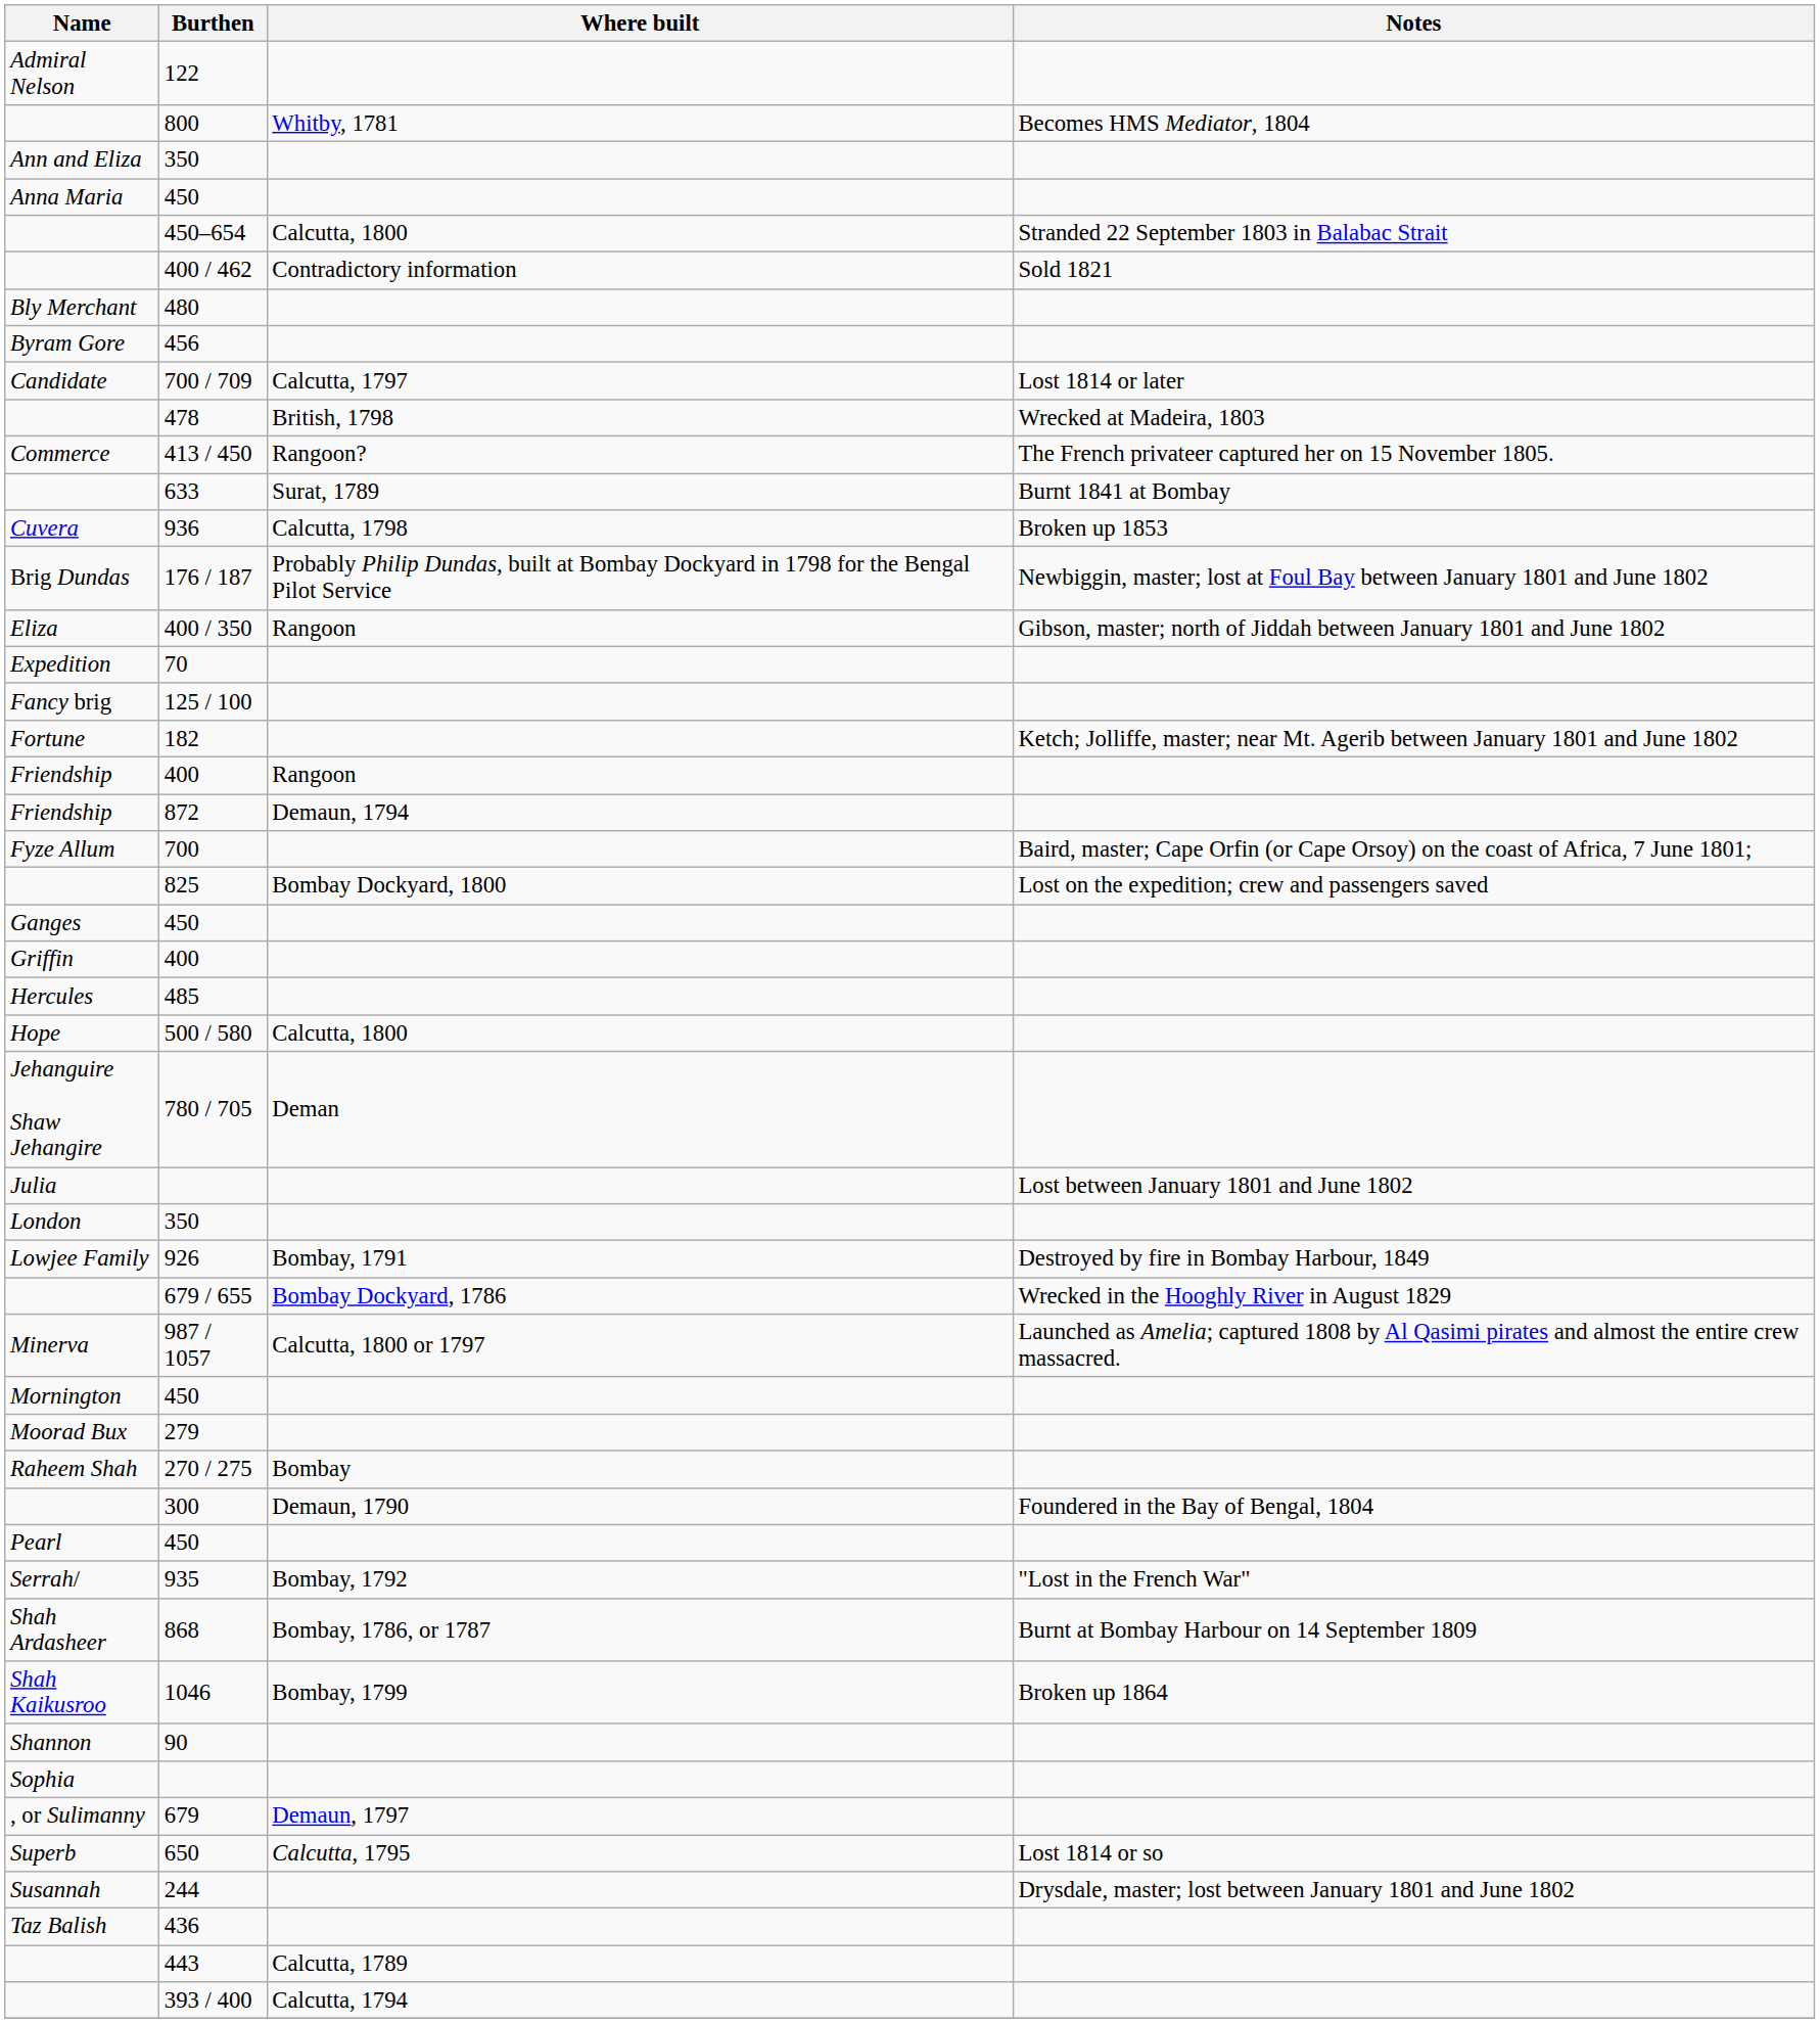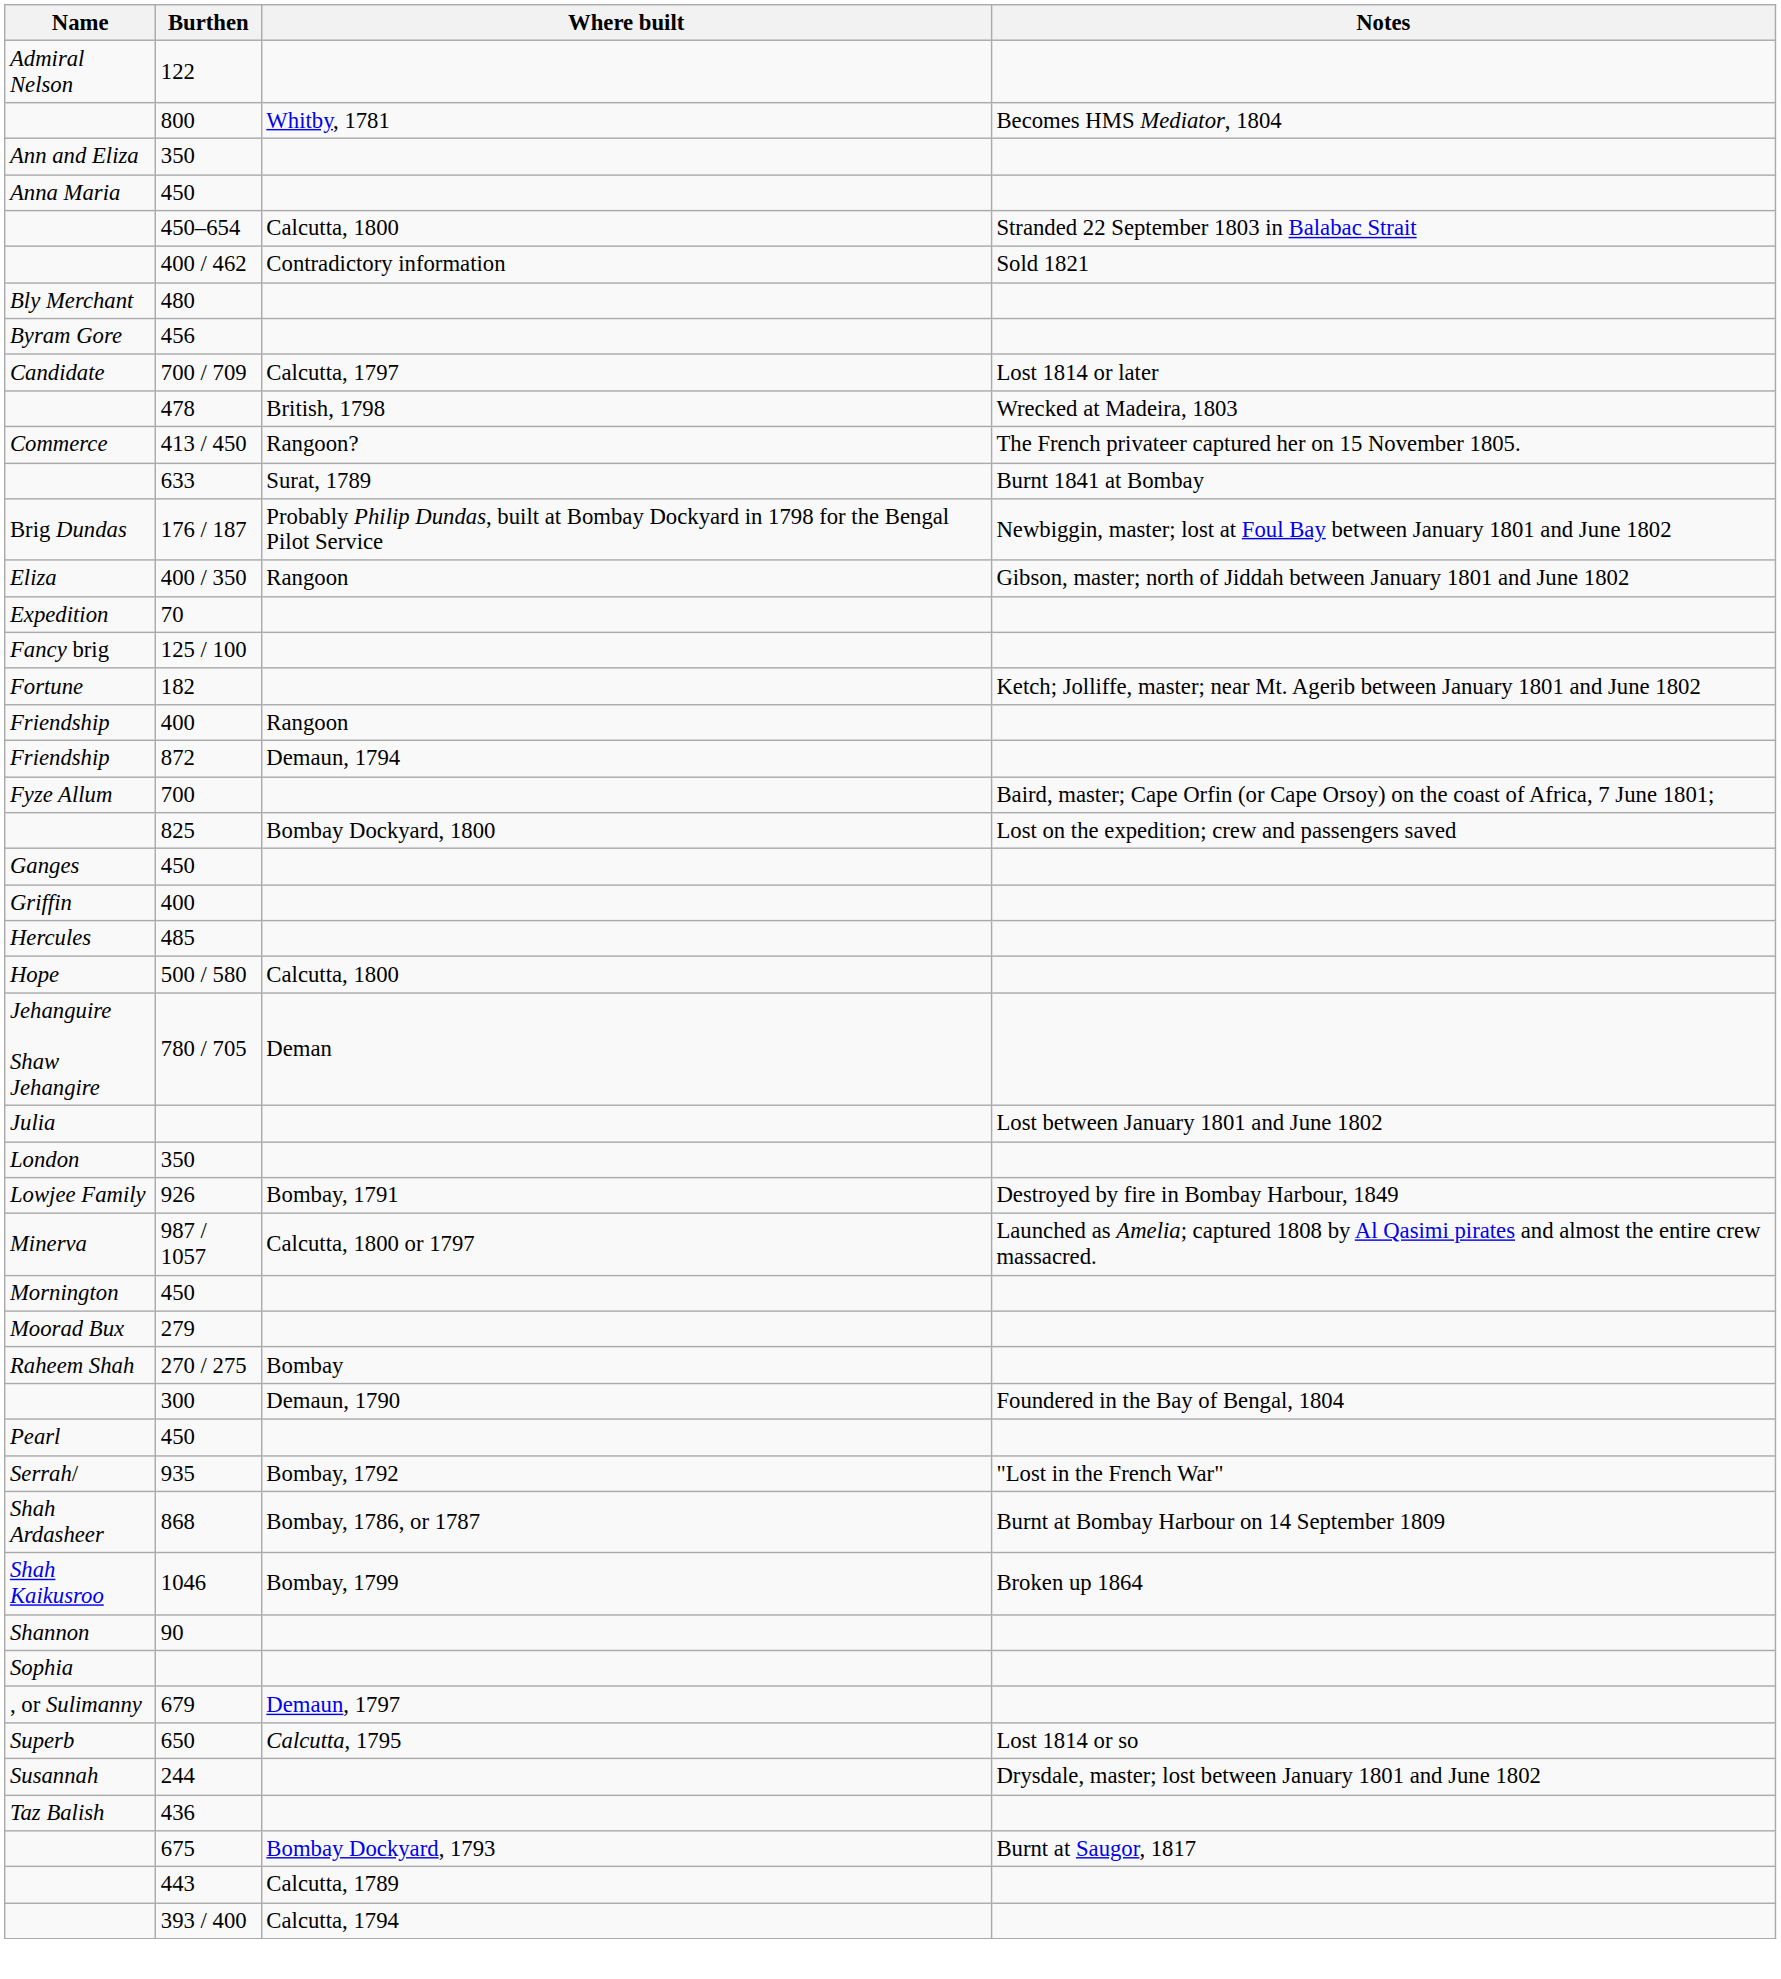- row: Cuvera | 936 | Calcutta, 1798 | Broken up 1853
- row: 679 / 655 | Bombay Dockyard, 1786 | Wrecked in the Hooghly River in August 1829
+ row: 675 | Bombay Dockyard, 1793 | Burnt at Saugor, 1817
